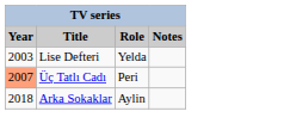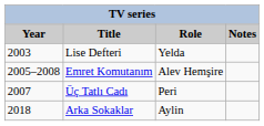+ row: 2005–2008 | Emret Komutanım | Alev Hemşire
Üç Tatlı Cadı | Year: lightsalmon background -> no background
